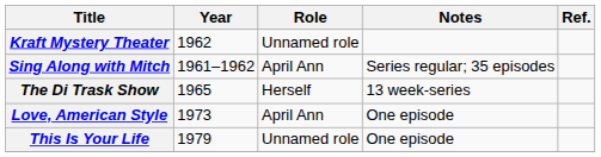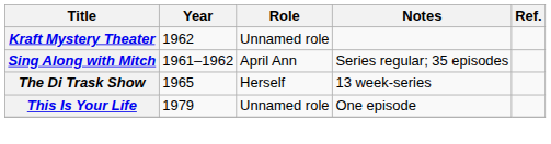- row: Love, American Style | 1973 | April Ann | One episode
